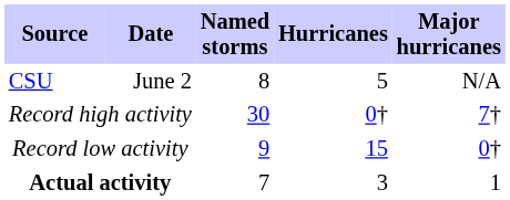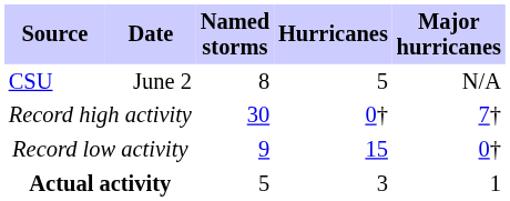Actual activity | Named storms: 7 -> 5
